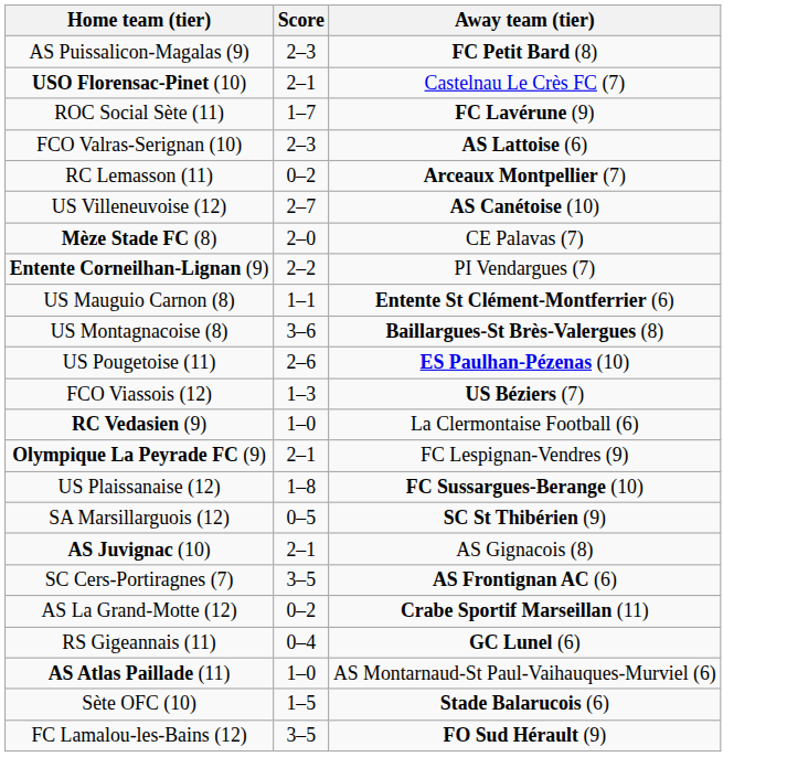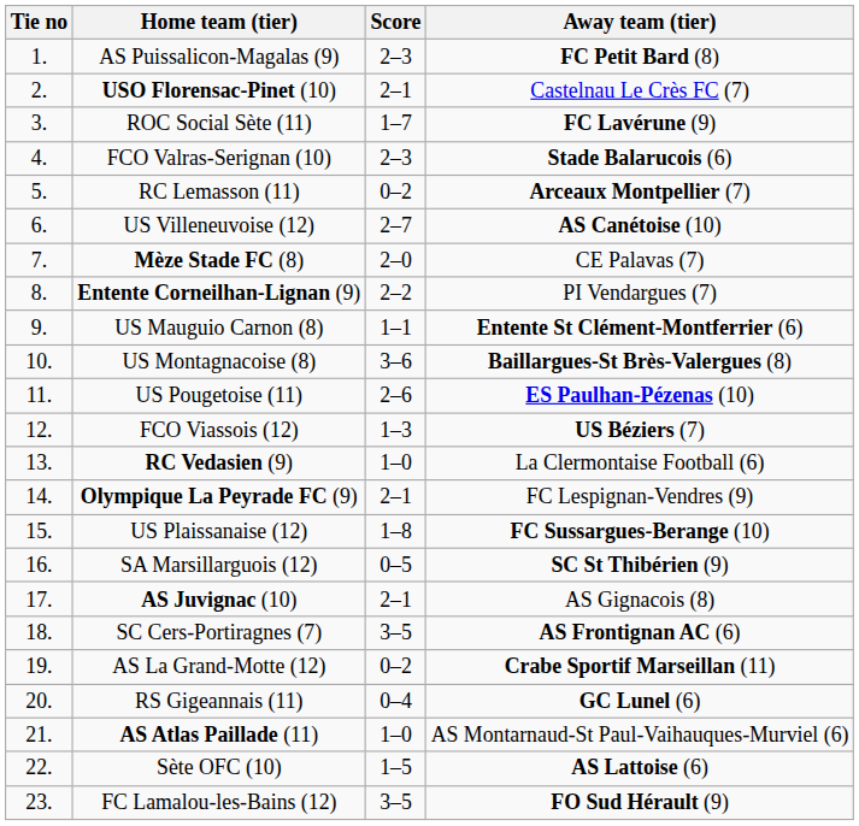+ column: Tie no | 1. | 2. | 3. | 4. | 5. | 6. | 7. | 8. | 9. | 10. | 11. | 12. | 13. | 14. | 15. | 16. | 17. | 18. | 19. | 20. | 21. | 22. | 23.
FCO Valras-Serignan (10) | Away team (tier): AS Lattoise (6) -> Stade Balarucois (6)
Sète OFC (10) | Away team (tier): Stade Balarucois (6) -> AS Lattoise (6)
